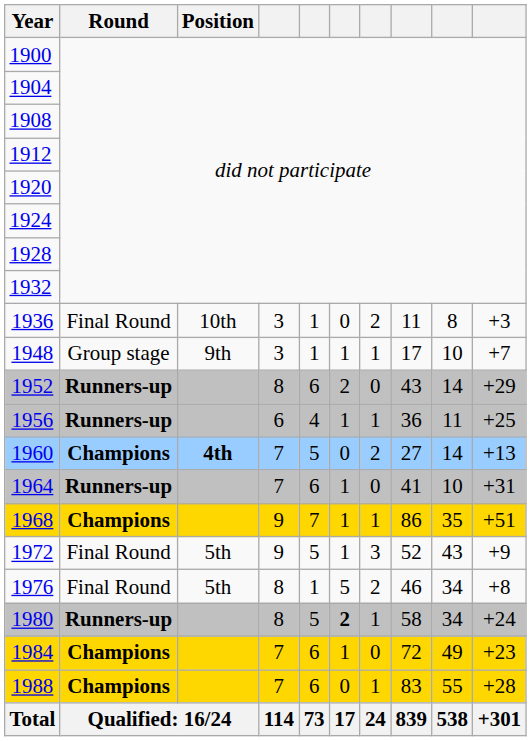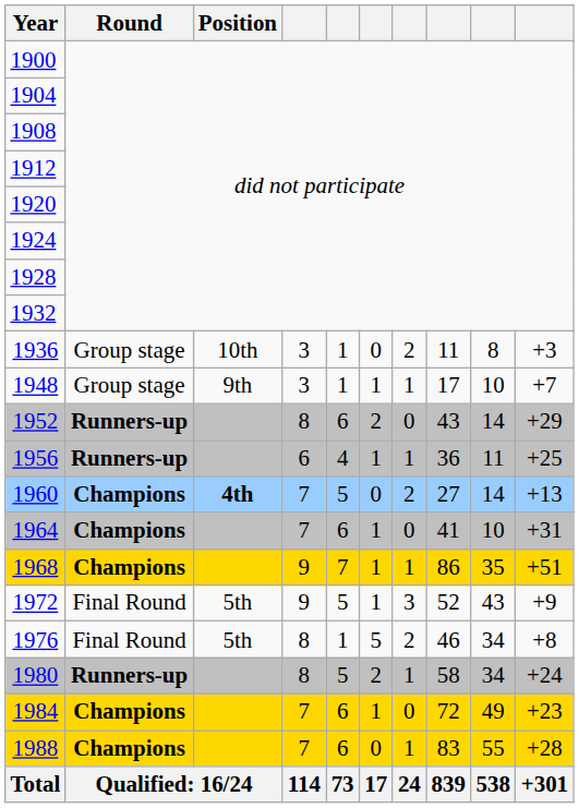1936 | Round: Final Round -> Group stage
1964 | Round: Runners-up -> Champions
1980 | column 6: bold -> normal
